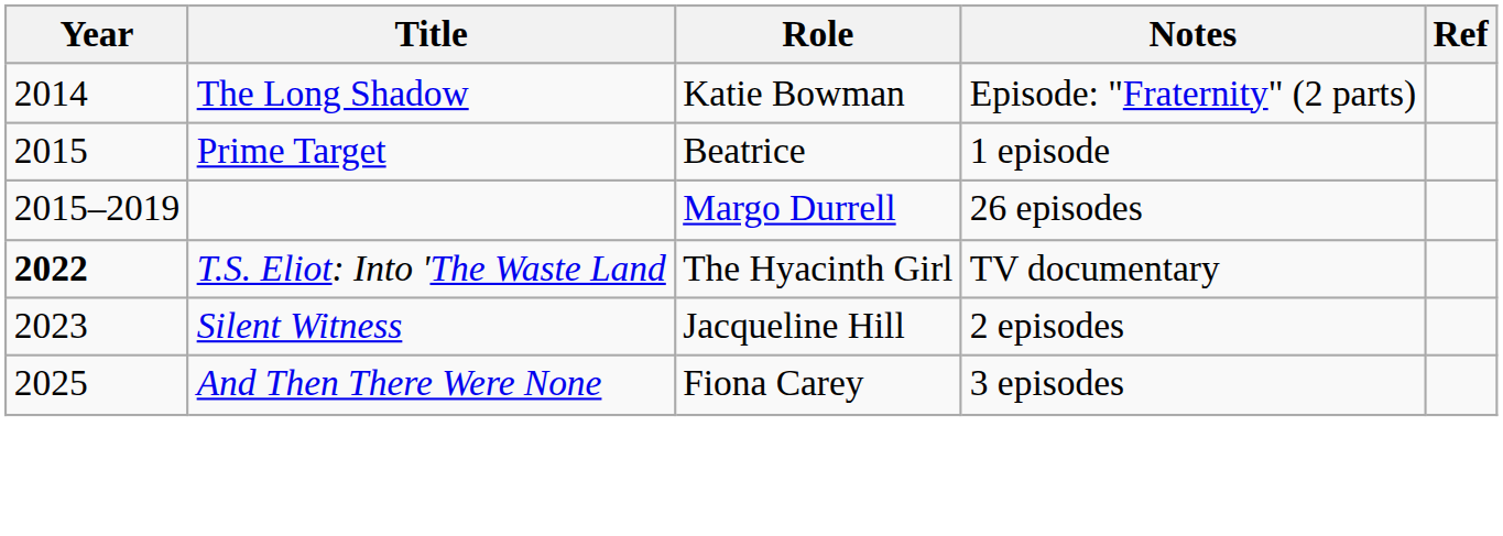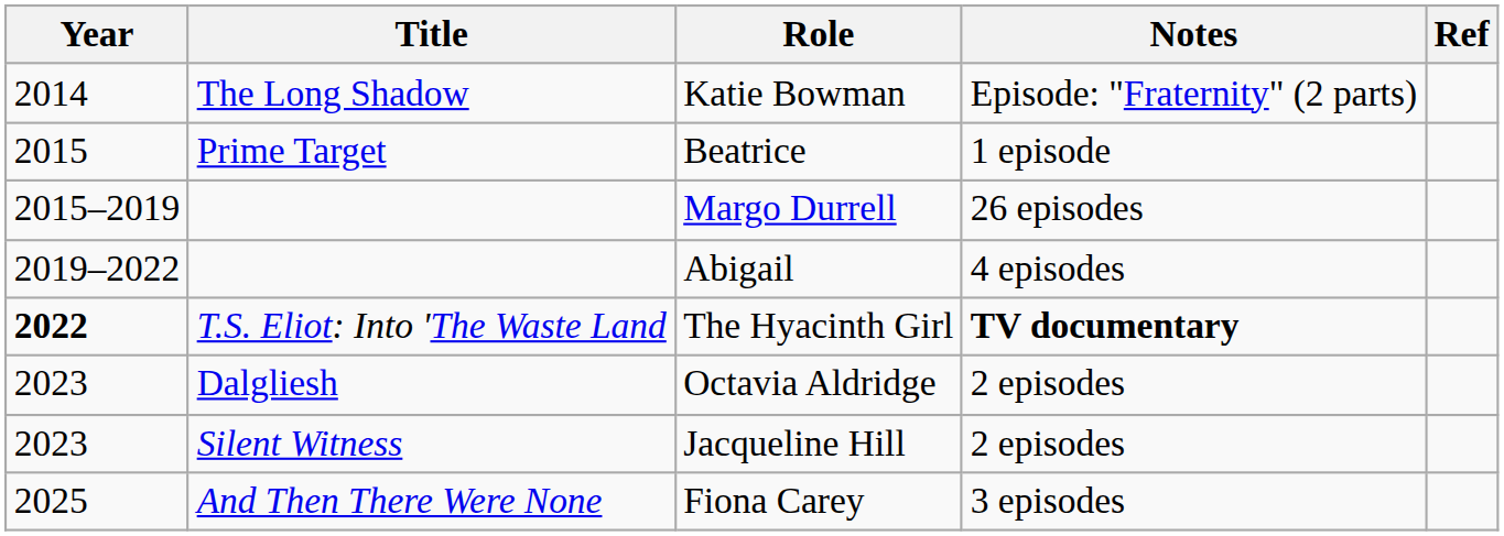+ row: 2019–2022 | Abigail | 4 episodes
The Hyacinth Girl | Notes: normal -> bold
+ row: 2023 | Dalgliesh | Octavia Aldridge | 2 episodes
